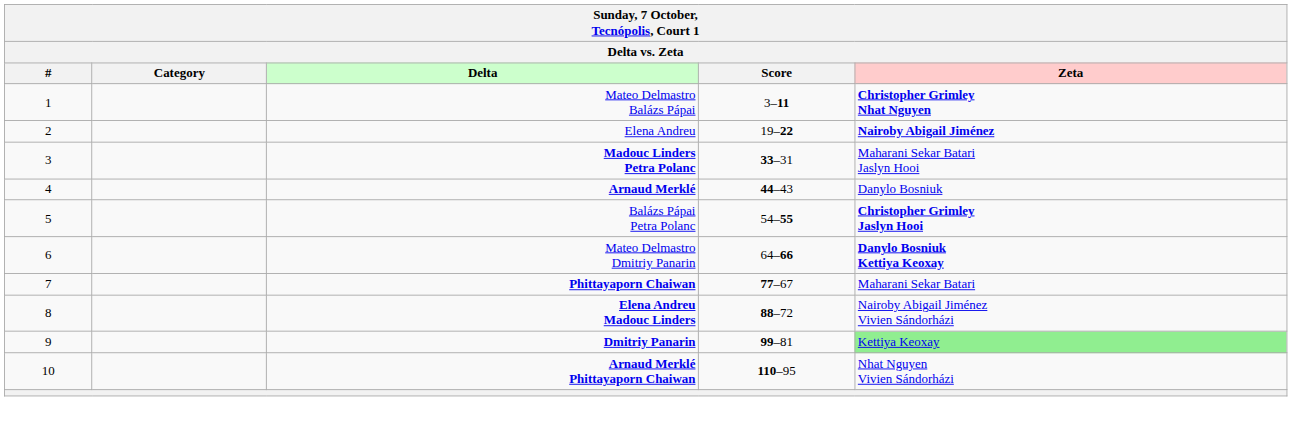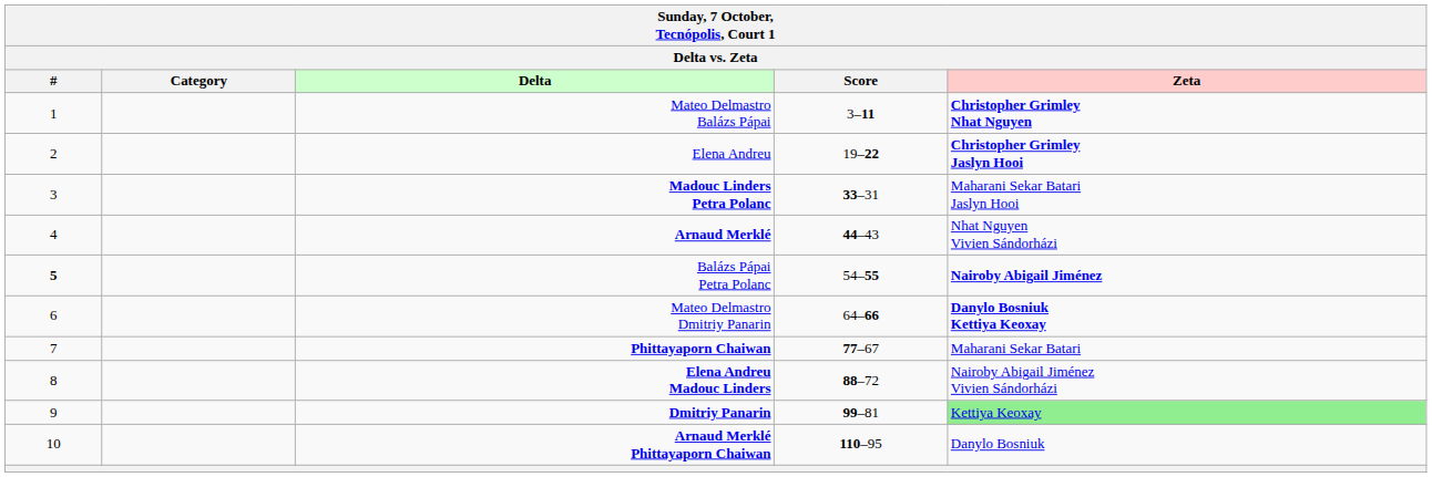Elena Andreu | Zeta: Nairoby Abigail Jiménez -> Christopher Grimley Jaslyn Hooi
Arnaud Merklé | Zeta: Danylo Bosniuk -> Nhat Nguyen Vivien Sándorházi
Balázs Pápai Petra Polanc | #: normal -> bold
Balázs Pápai Petra Polanc | Zeta: Christopher Grimley Jaslyn Hooi -> Nairoby Abigail Jiménez
Arnaud Merklé Phittayaporn Chaiwan | Zeta: Nhat Nguyen Vivien Sándorházi -> Danylo Bosniuk
